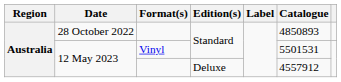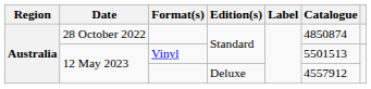28 October 2022 | Catalogue: 4850893 -> 4850874
12 May 2023 / Vinyl | Catalogue: 5501531 -> 5501513
